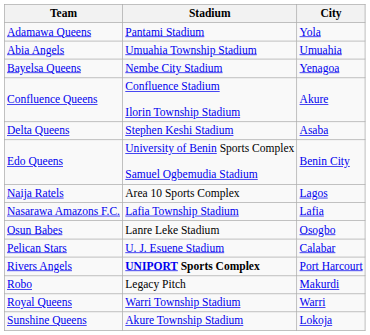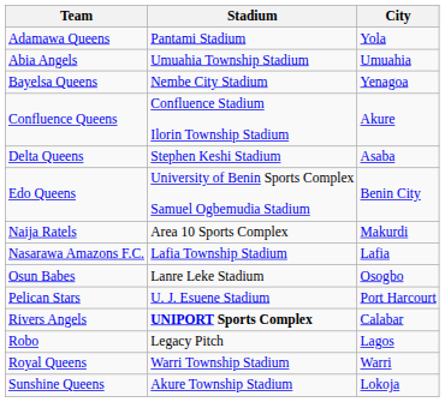Naija Ratels | City: Lagos -> Makurdi
Pelican Stars | City: Calabar -> Port Harcourt
Rivers Angels | City: Port Harcourt -> Calabar
Robo | City: Makurdi -> Lagos
